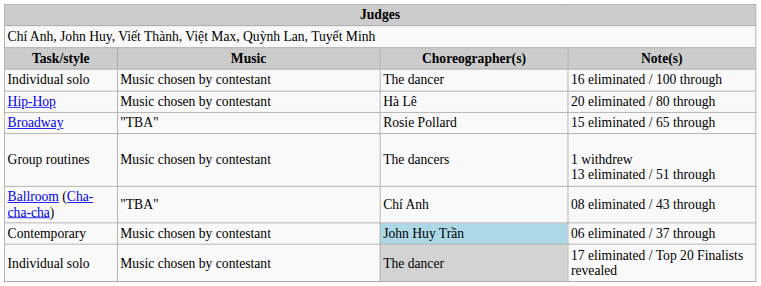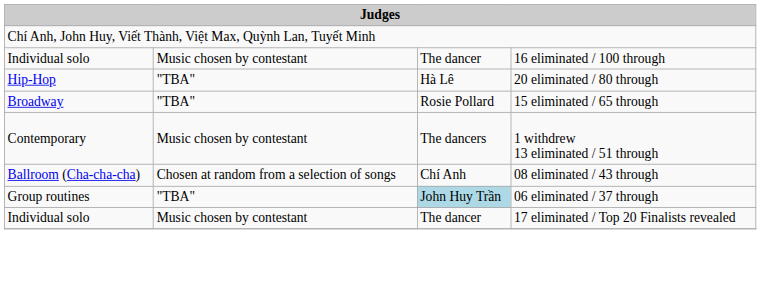- row: Task/style | Music | Choreographer(s) | Note(s)
20 eliminated / 80 through | column 2: Music chosen by contestant -> "TBA"
1 withdrew 13 eliminated / 51 through | column 1: Group routines -> Contemporary
08 eliminated / 43 through | column 2: "TBA" -> Chosen at random from a selection of songs
06 eliminated / 37 through | column 1: Contemporary -> Group routines
06 eliminated / 37 through | column 2: Music chosen by contestant -> "TBA"
17 eliminated / Top 20 Finalists revealed | column 3: lightgrey background -> no background
